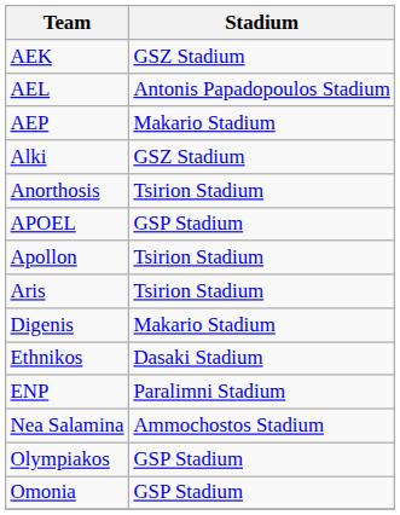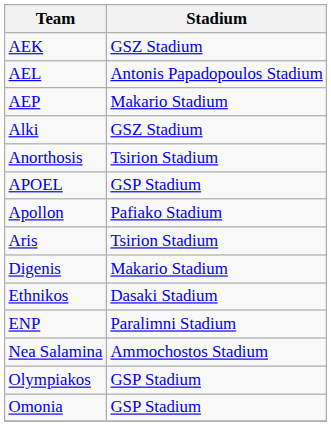Apollon | Stadium: Tsirion Stadium -> Pafiako Stadium
